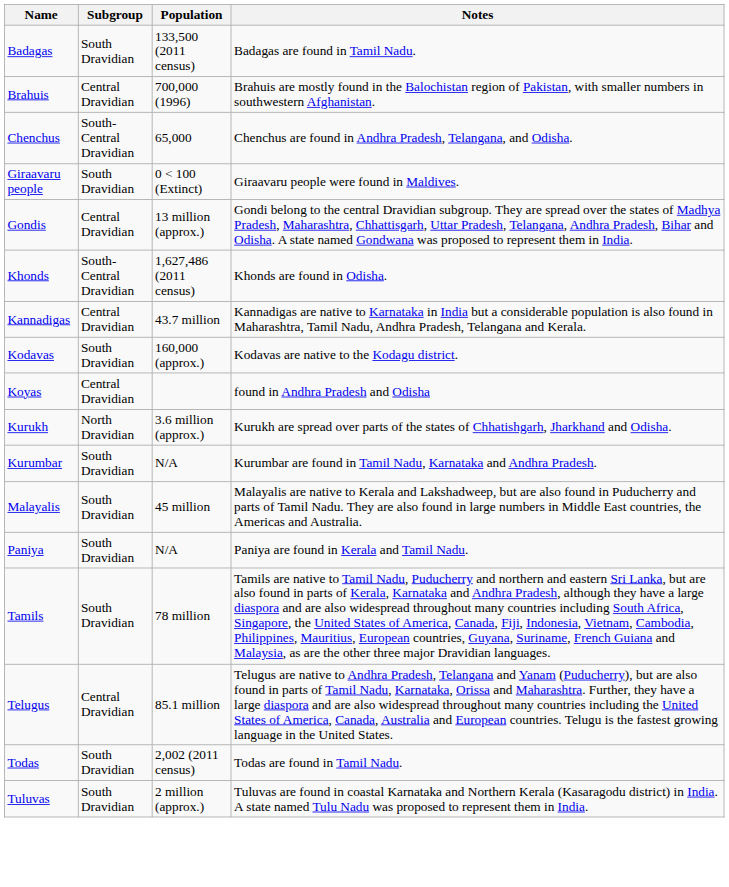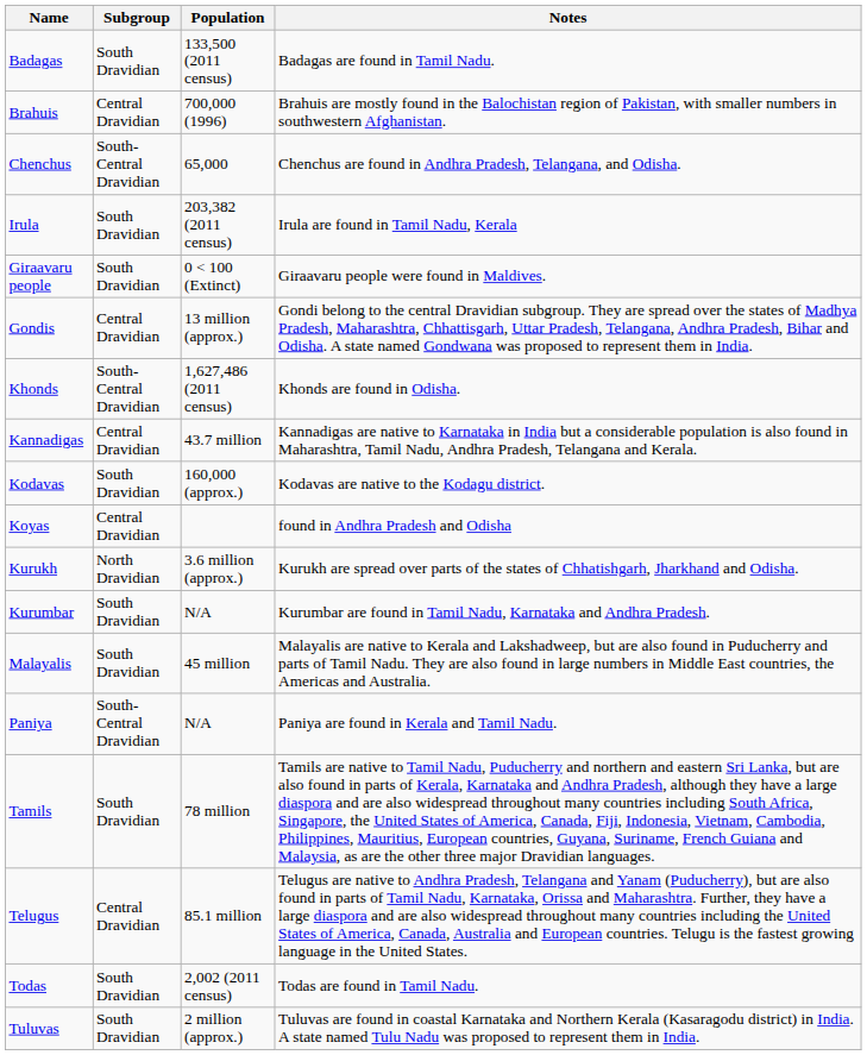+ row: Irula | South Dravidian | 203,382 (2011 census) | Irula are found in Tamil Nadu, Kerala
Paniya | Subgroup: South Dravidian -> South-Central Dravidian
